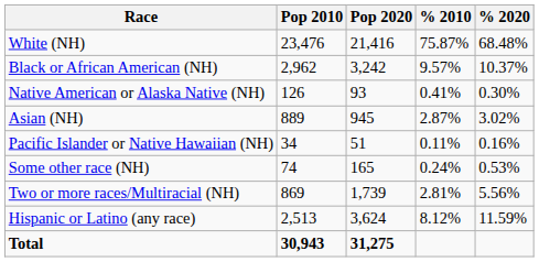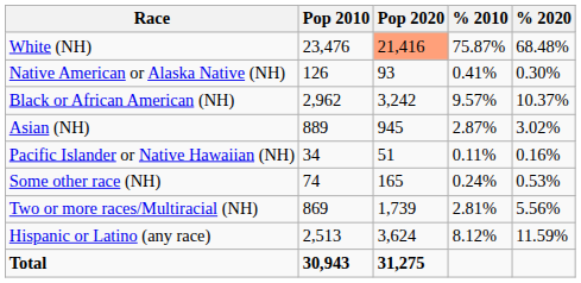White (NH) | Pop 2020: no background -> lightsalmon background
rows swapped: Black or African American (NH) <-> Native American or Alaska Native (NH)
